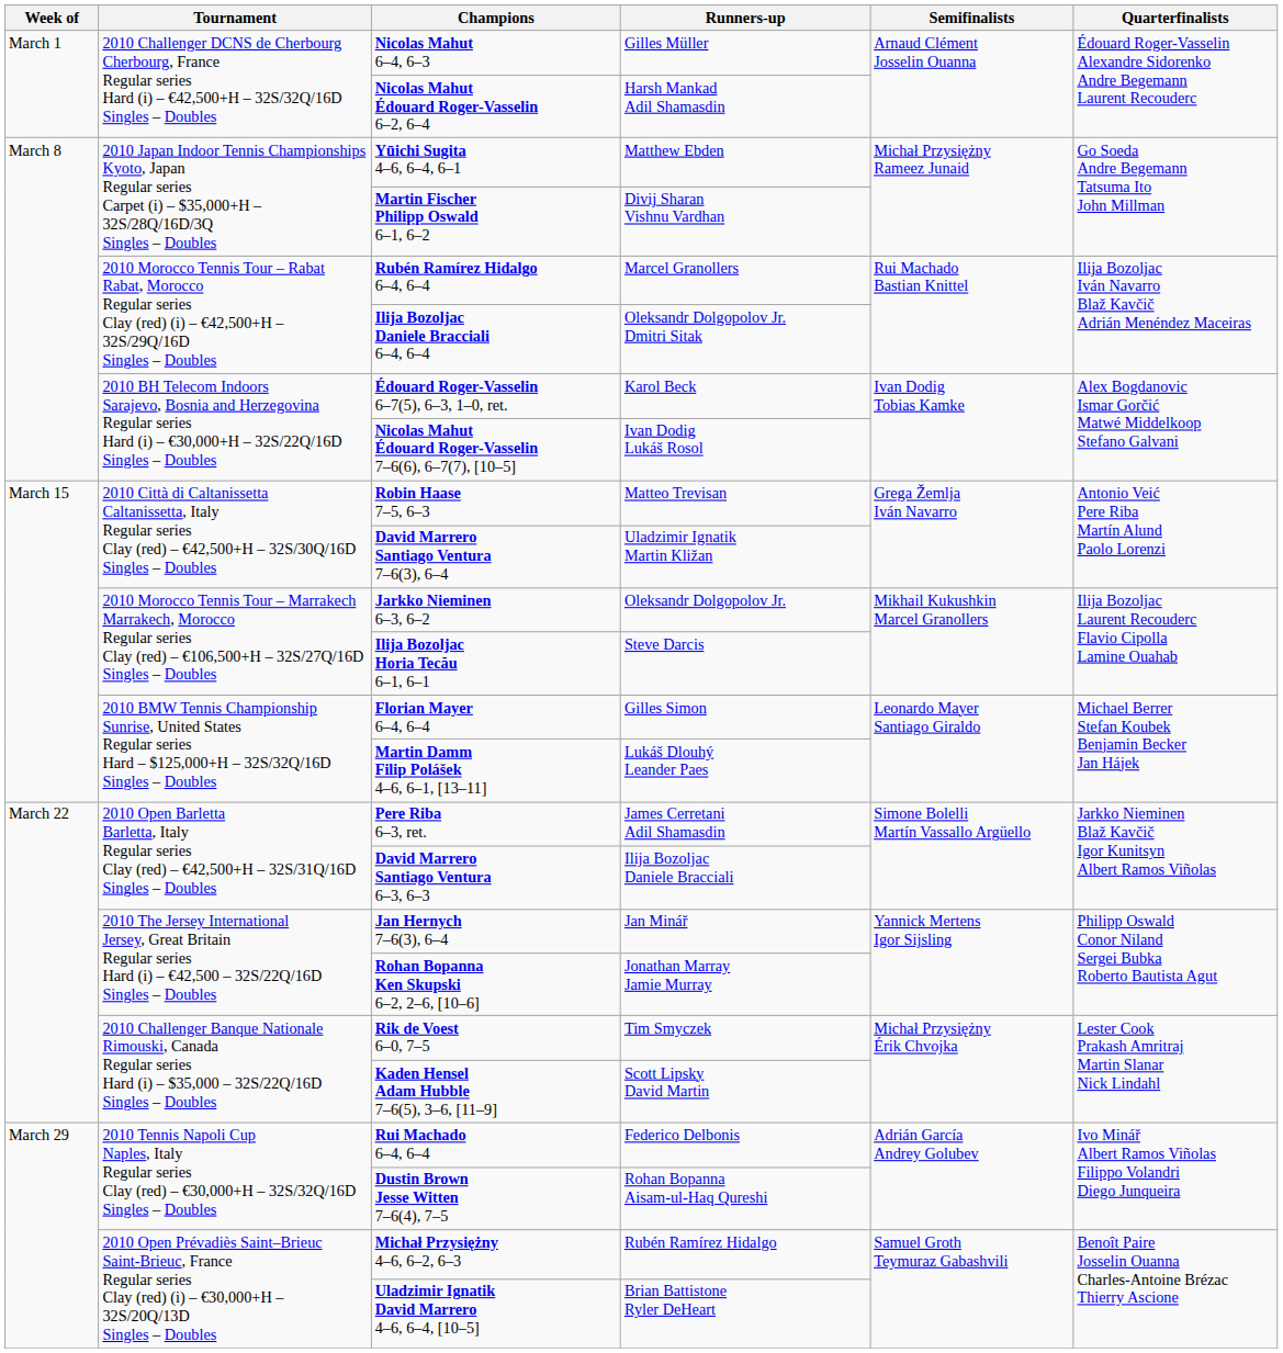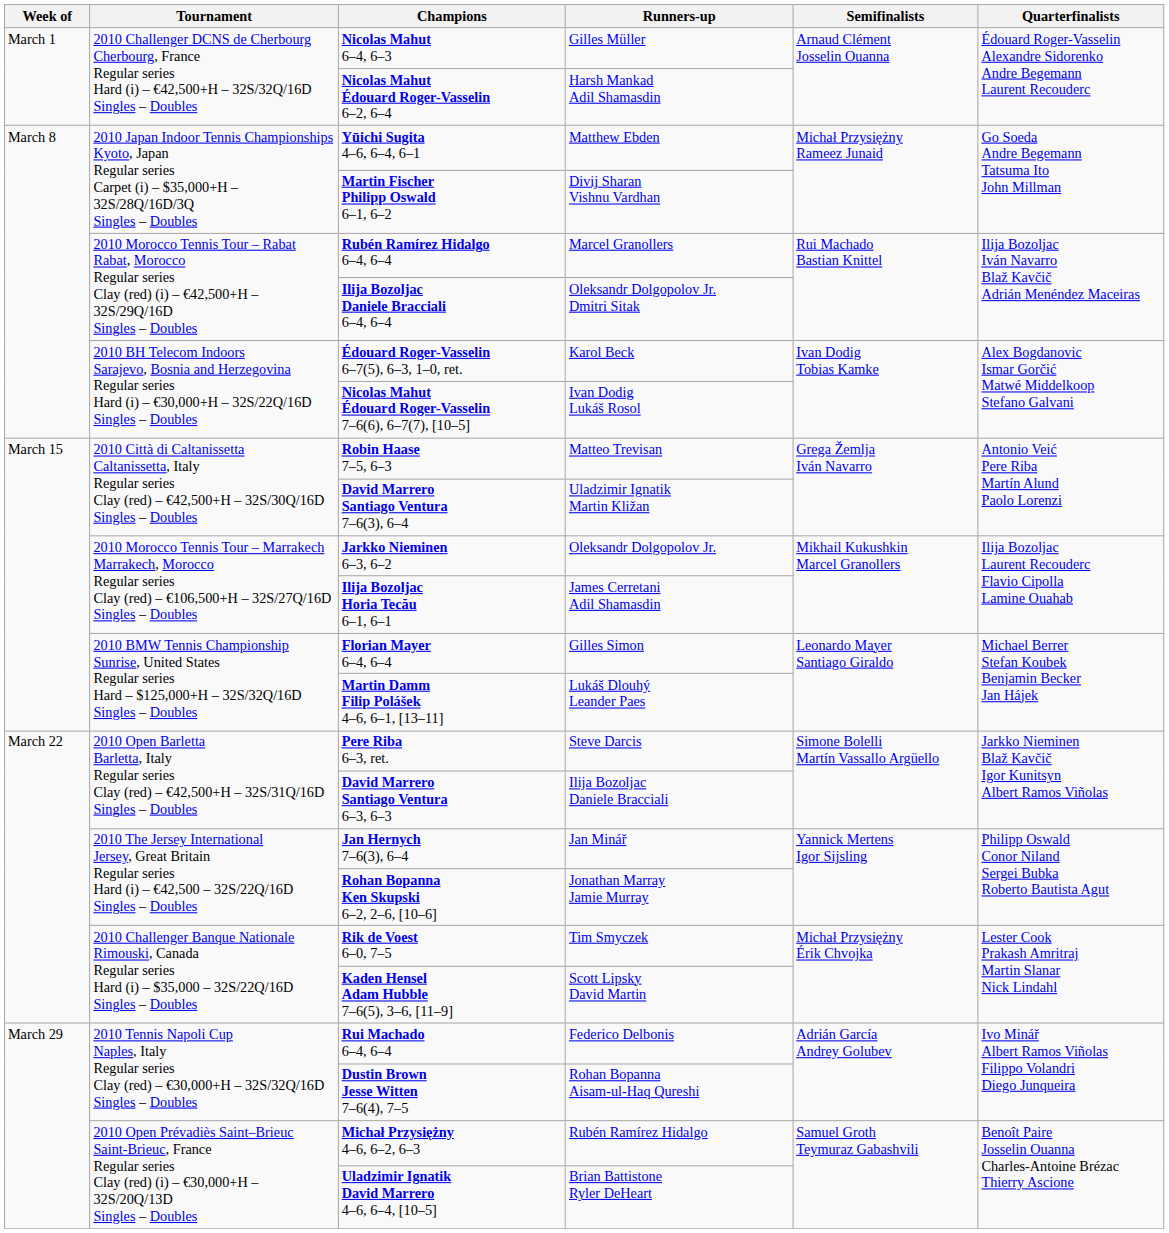Ilija Bozoljac Horia Tecău 6–1, 6–1 | Runners-up: Steve Darcis -> James Cerretani Adil Shamasdin
Pere Riba 6–3, ret. | Runners-up: James Cerretani Adil Shamasdin -> Steve Darcis
